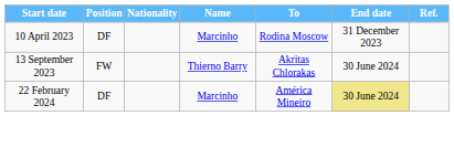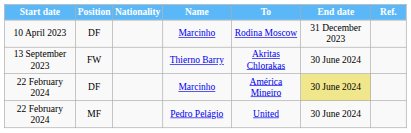+ row: 22 February 2024 | MF | Pedro Pelágio | United | 30 June 2024
